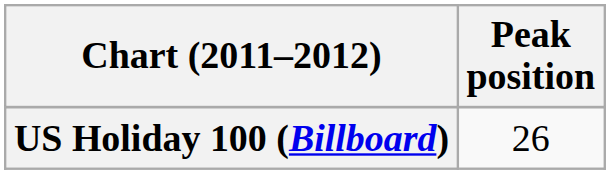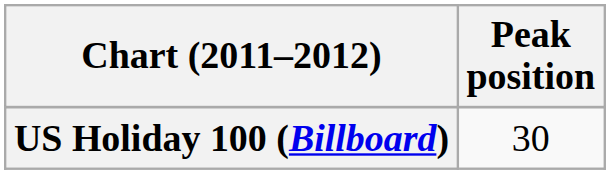US Holiday 100 (Billboard) | Peak position: 26 -> 30
